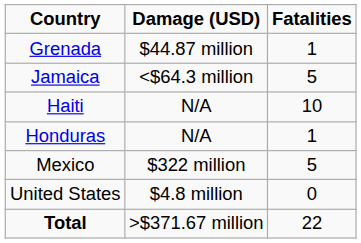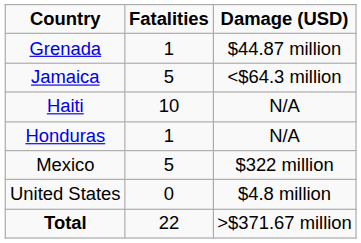columns swapped: Fatalities <-> Damage (USD)
